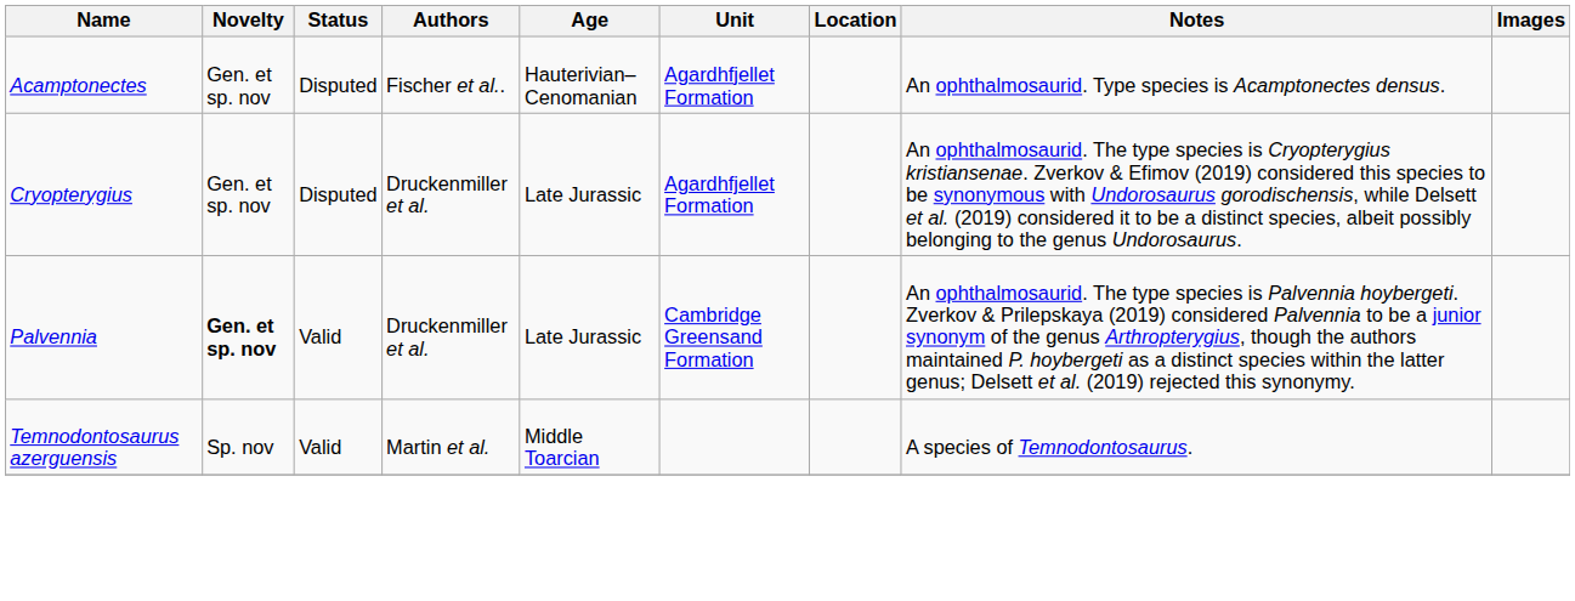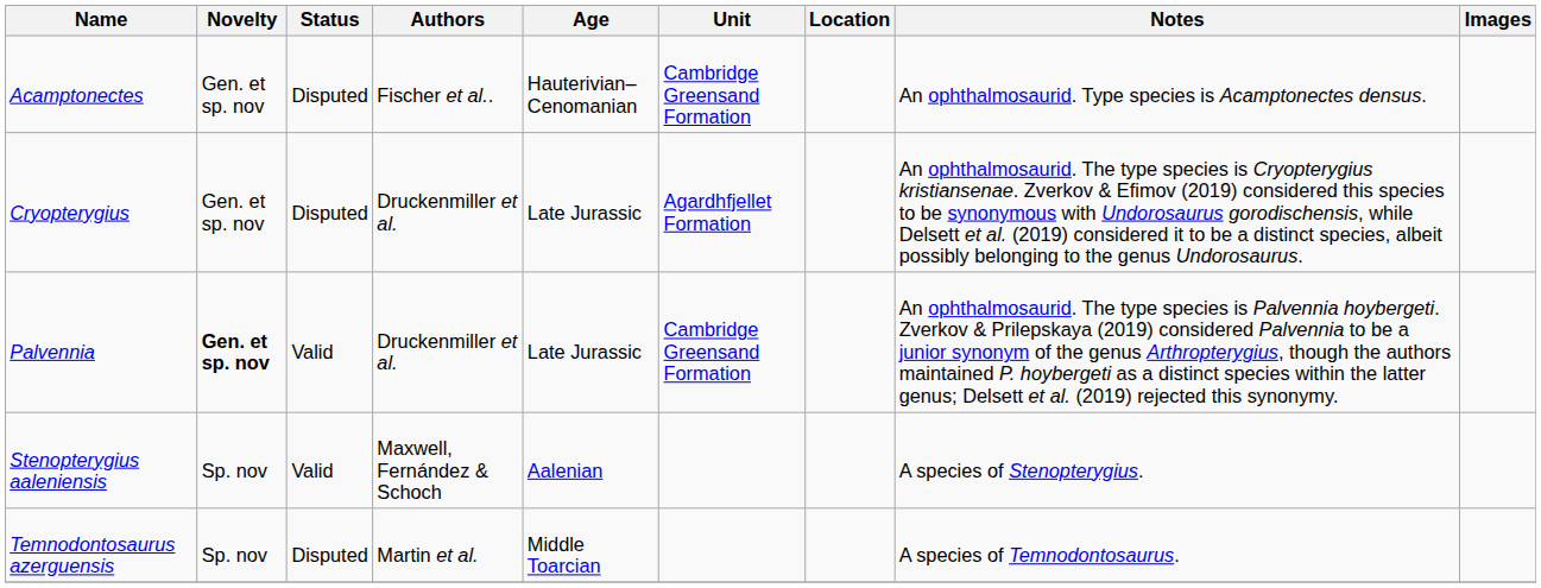Acamptonectes | Unit: Agardhfjellet Formation -> Cambridge Greensand Formation
+ row: Stenopterygius aaleniensis | Sp. nov | Valid | Maxwell, Fernández & Schoch | Aalenian | A species of Stenopterygius.
Temnodontosaurus azerguensis | Status: Valid -> Disputed
